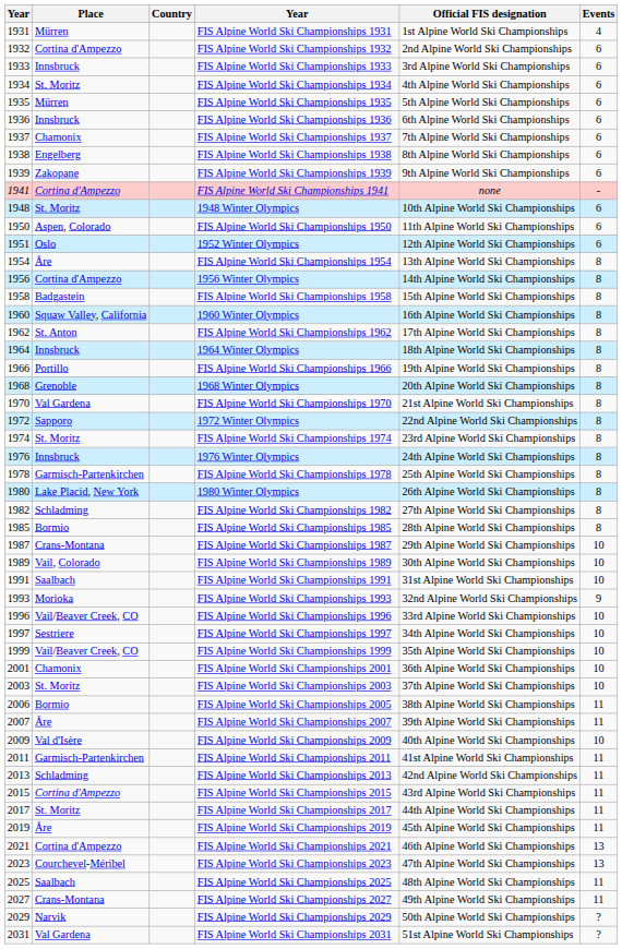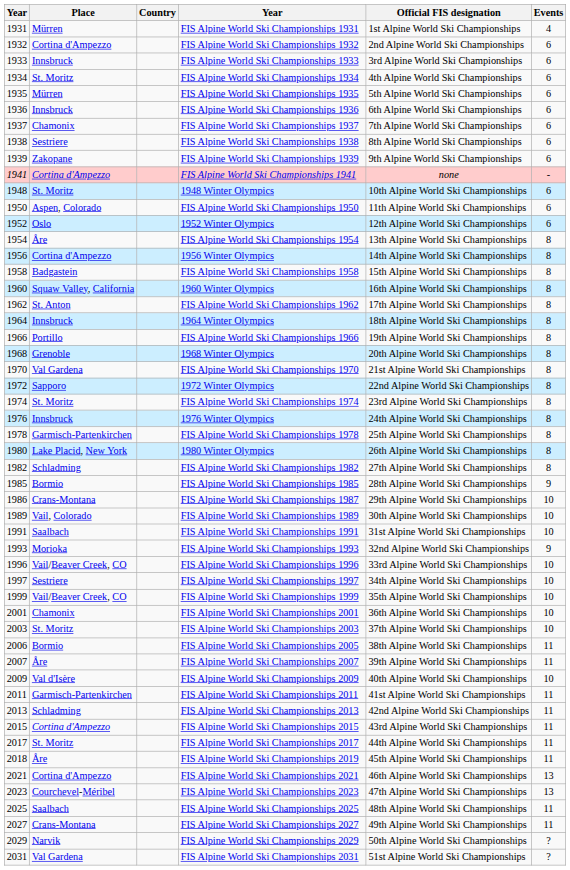FIS Alpine World Ski Championships 1938 | Place: Engelberg -> Sestriere
1952 Winter Olympics | column 1: 1951 -> 1952
FIS Alpine World Ski Championships 1985 | Events: 8 -> 9
FIS Alpine World Ski Championships 1987 | column 1: 1987 -> 1986
FIS Alpine World Ski Championships 2019 | column 1: 2019 -> 2018
